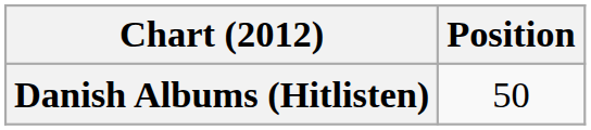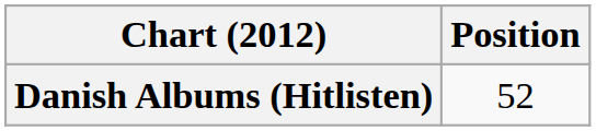Danish Albums (Hitlisten) | Position: 50 -> 52
